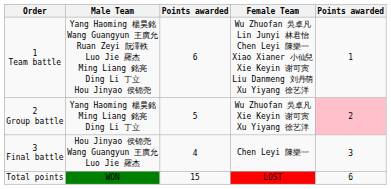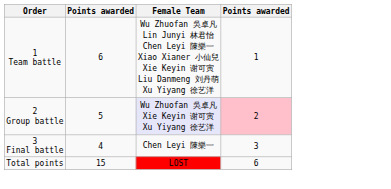- column: Male Team | Yang Haoming 楊昊銘 Wang Guangyun 王廣允 Ruan Zeyi 阮澤軼 Luo Jie 羅杰 Ming Liang 銘亮 Ding Li 丁立 Hou Jinyao 侯锦尧 | Yang Haoming 楊昊銘 Ming Liang 銘亮 Ding Li 丁立 | Hou Jinyao 侯锦尧 Wang Guangyun 王廣允 Luo Jie 羅杰 | WON
2 Group battle | Female Team: no background -> lavender background
